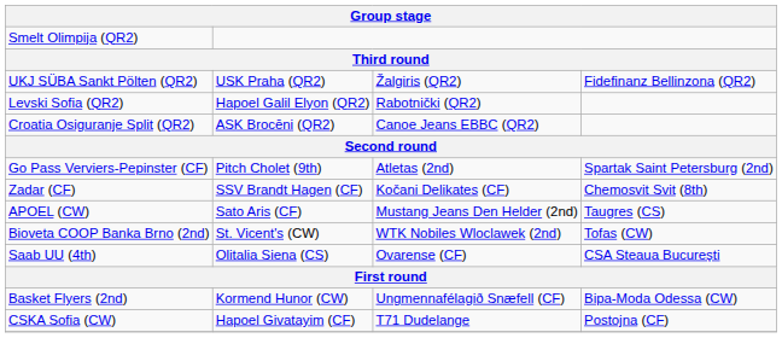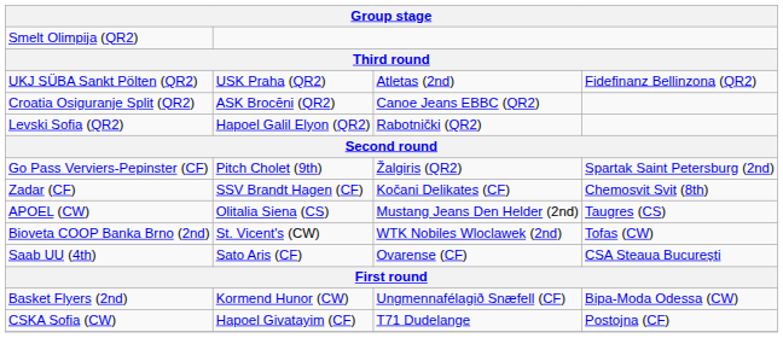UKJ SÜBA Sankt Pölten (QR2) | column 3: Žalgiris (QR2) -> Atletas (2nd)
rows swapped: Levski Sofia (QR2) <-> Croatia Osiguranje Split (QR2)
Go Pass Verviers-Pepinster (CF) | column 3: Atletas (2nd) -> Žalgiris (QR2)
APOEL (CW) | column 2: Sato Aris (CF) -> Olitalia Siena (CS)
Saab UU (4th) | column 2: Olitalia Siena (CS) -> Sato Aris (CF)
